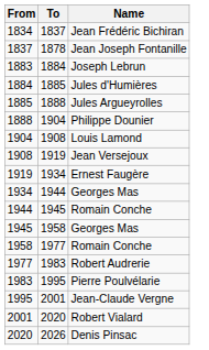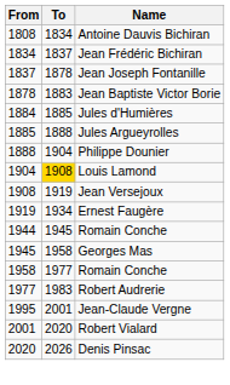+ row: 1808 | 1834 | Antoine Dauvis Bichiran
+ row: 1878 | 1883 | Jean Baptiste Victor Borie
- row: 1883 | 1884 | Joseph Lebrun
Louis Lamond | To: no background -> gold background
- row: 1934 | 1944 | Georges Mas
- row: 1983 | 1995 | Pierre Poulvélarie
